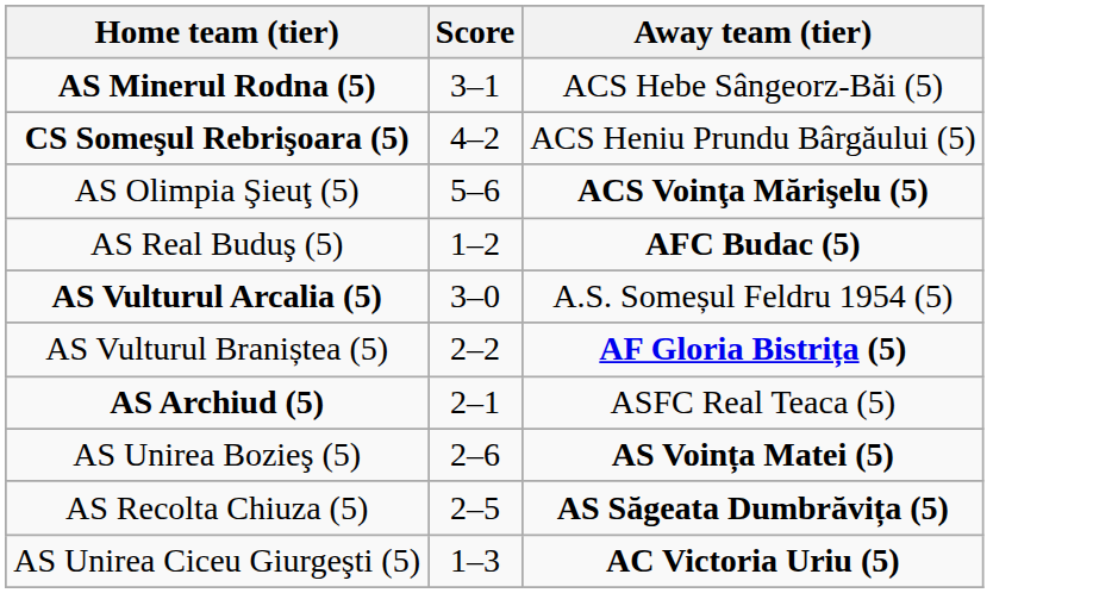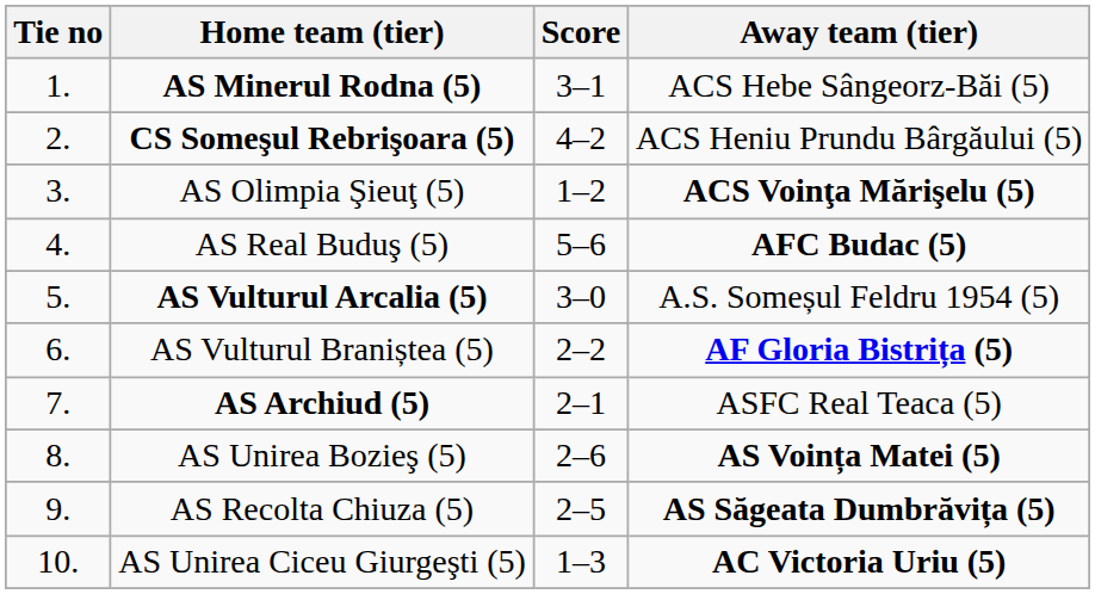+ column: Tie no | 1. | 2. | 3. | 4. | 5. | 6. | 7. | 8. | 9. | 10.
AS Olimpia Şieuţ (5) | Score: 5–6 -> 1–2
AS Real Buduş (5) | Score: 1–2 -> 5–6
